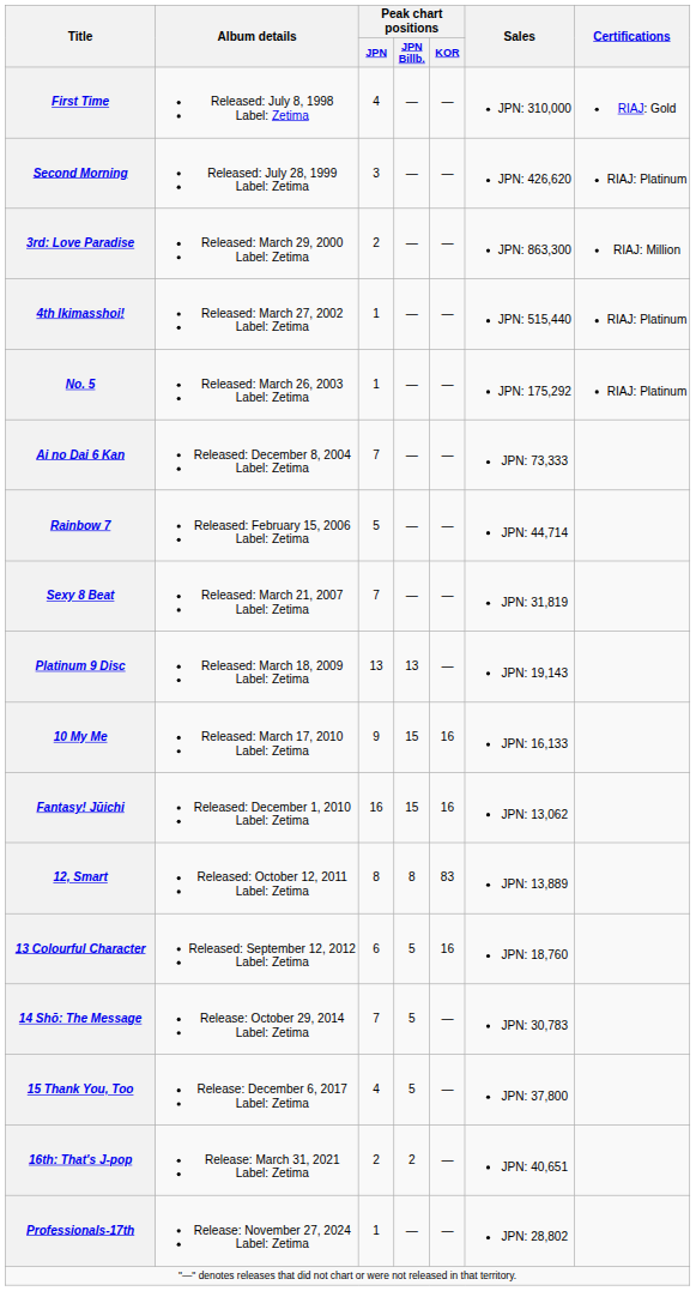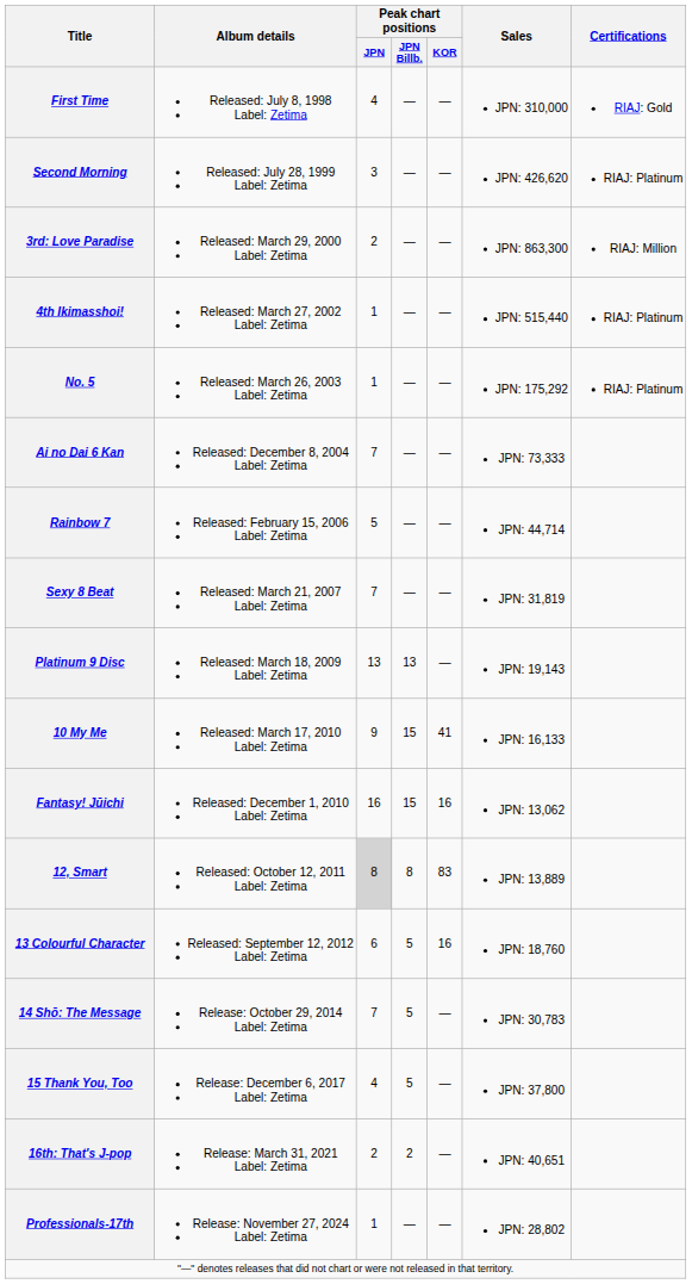10 My Me | Peak chart positions / KOR: 16 -> 41
12, Smart | Peak chart positions / JPN: no background -> lightgrey background
